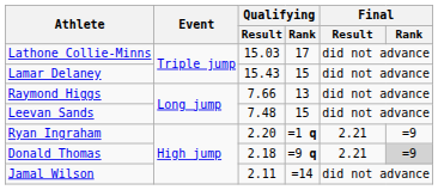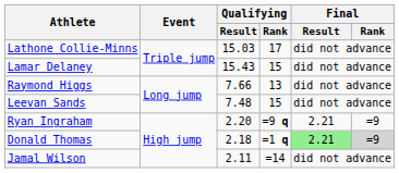Ryan Ingraham | Qualifying / Rank: =1 q -> =9 q
Donald Thomas | Qualifying / Rank: =9 q -> =1 q
Donald Thomas | Final / Result: no background -> lightgreen background
